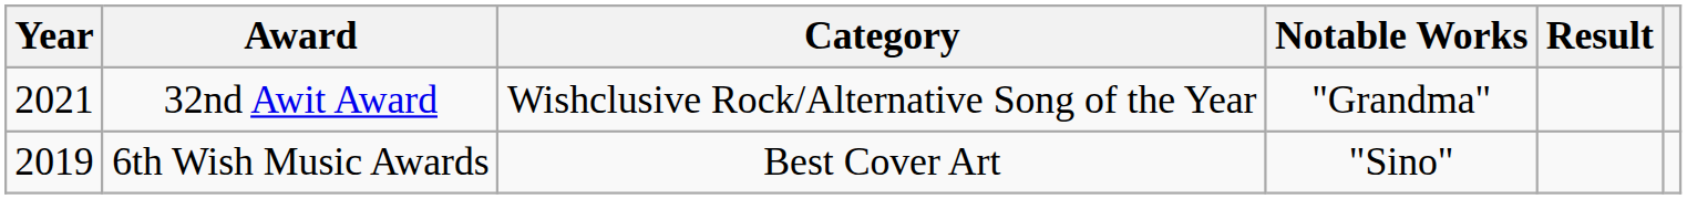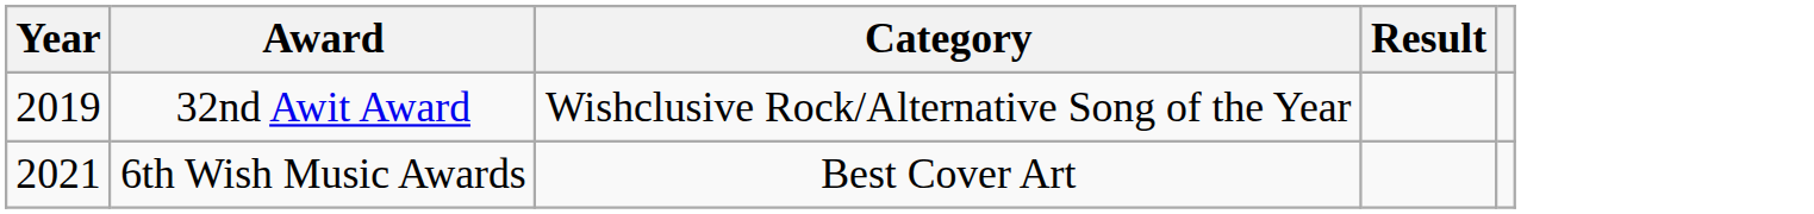- column: Notable Works | "Grandma" | "Sino"
32nd Awit Award | Year: 2021 -> 2019
6th Wish Music Awards | Year: 2019 -> 2021
